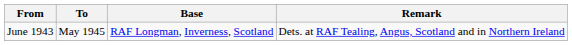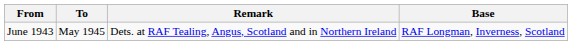columns swapped: Base <-> Remark
